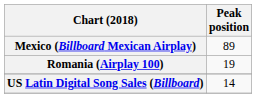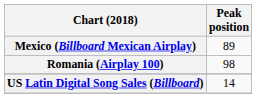Romania (Airplay 100) | Peak position: 19 -> 98
